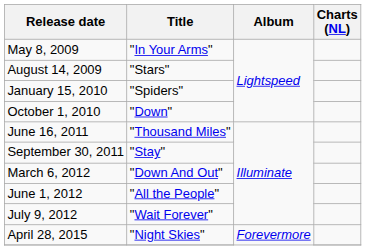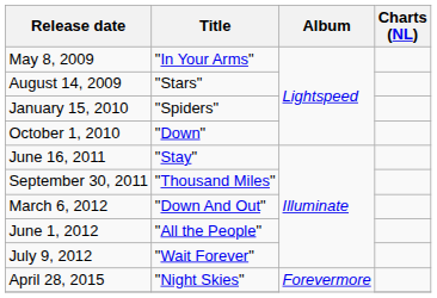June 16, 2011 | Title: "Thousand Miles" -> "Stay"
September 30, 2011 | Title: "Stay" -> "Thousand Miles"
